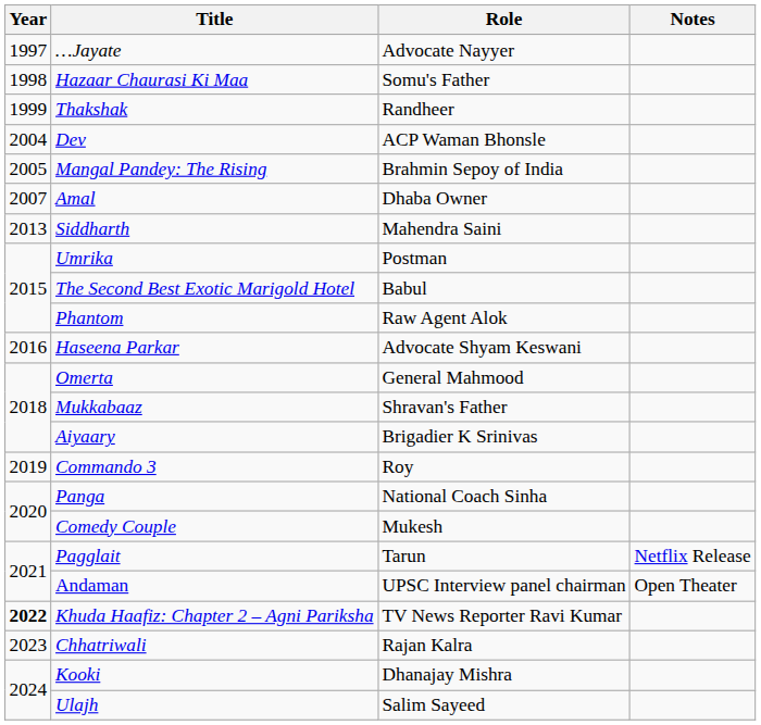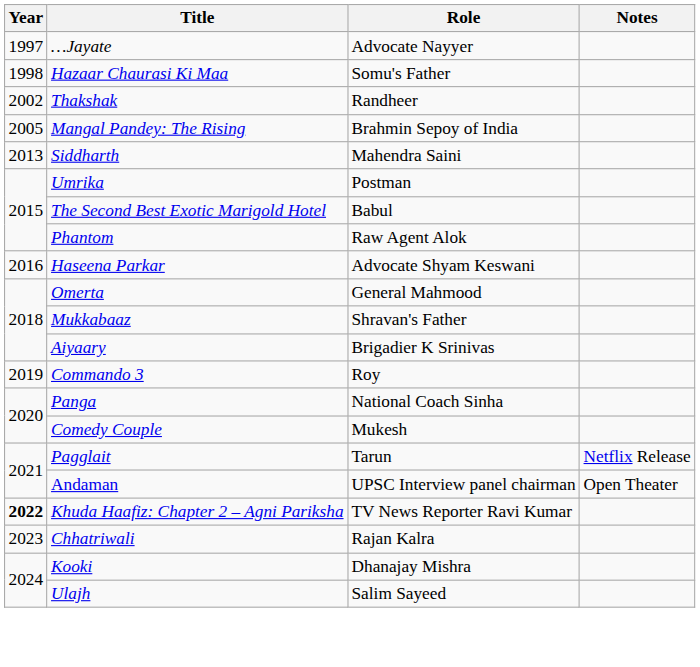Thakshak | Year: 1999 -> 2002
- row: 2004 | Dev | ACP Waman Bhonsle
- row: 2007 | Amal | Dhaba Owner
